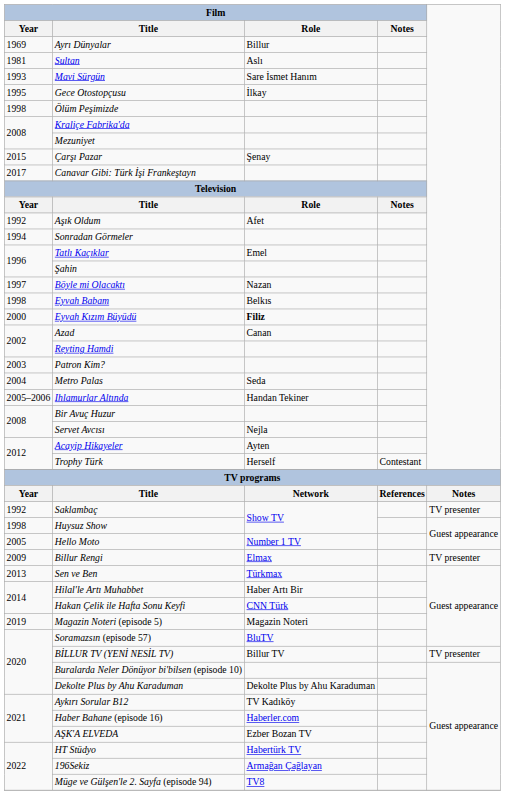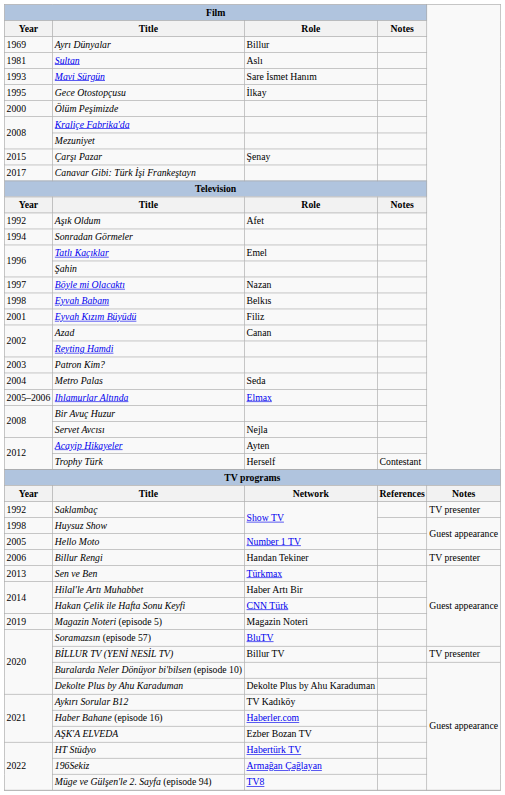Ölüm Peşimizde | Film / Year: 1998 -> 2000
Eyvah Kızım Büyüdü | Film / Year: 2000 -> 2001
Eyvah Kızım Büyüdü | Film / Role: bold -> normal
Ihlamurlar Altında | Film / Role: Handan Tekiner -> Elmax
Billur Rengi | Film / Year: 2009 -> 2006
Billur Rengi | Film / Role: Elmax -> Handan Tekiner
